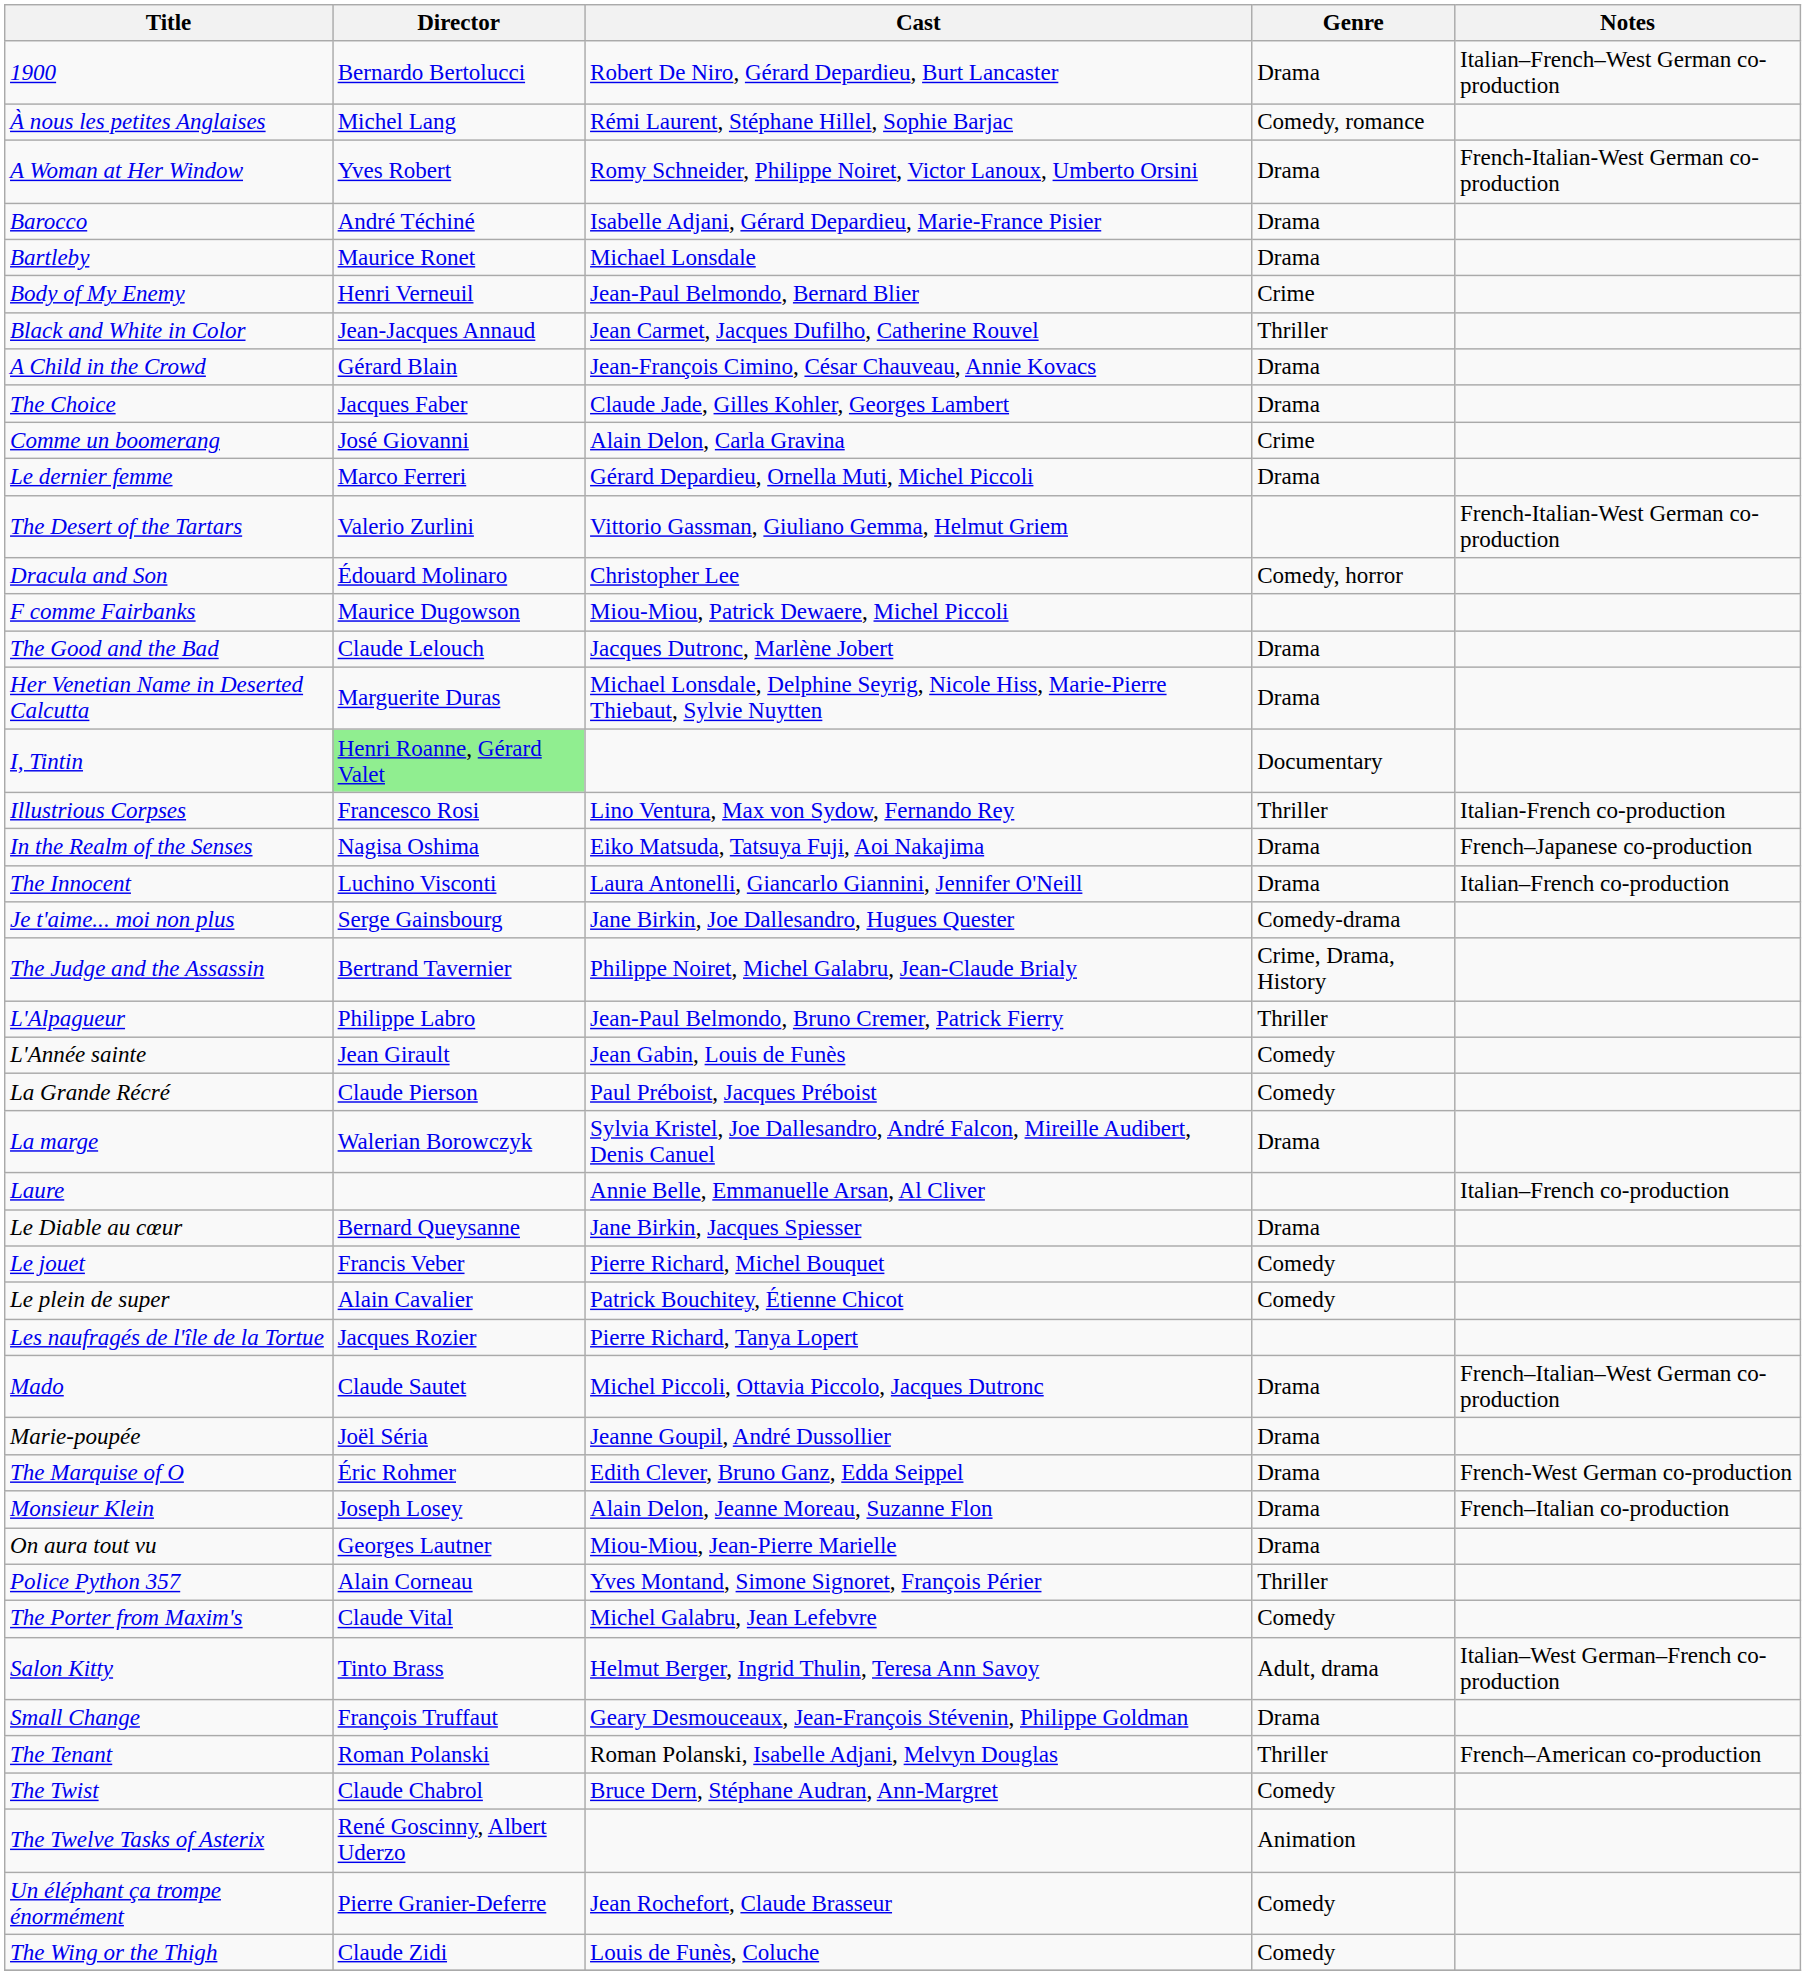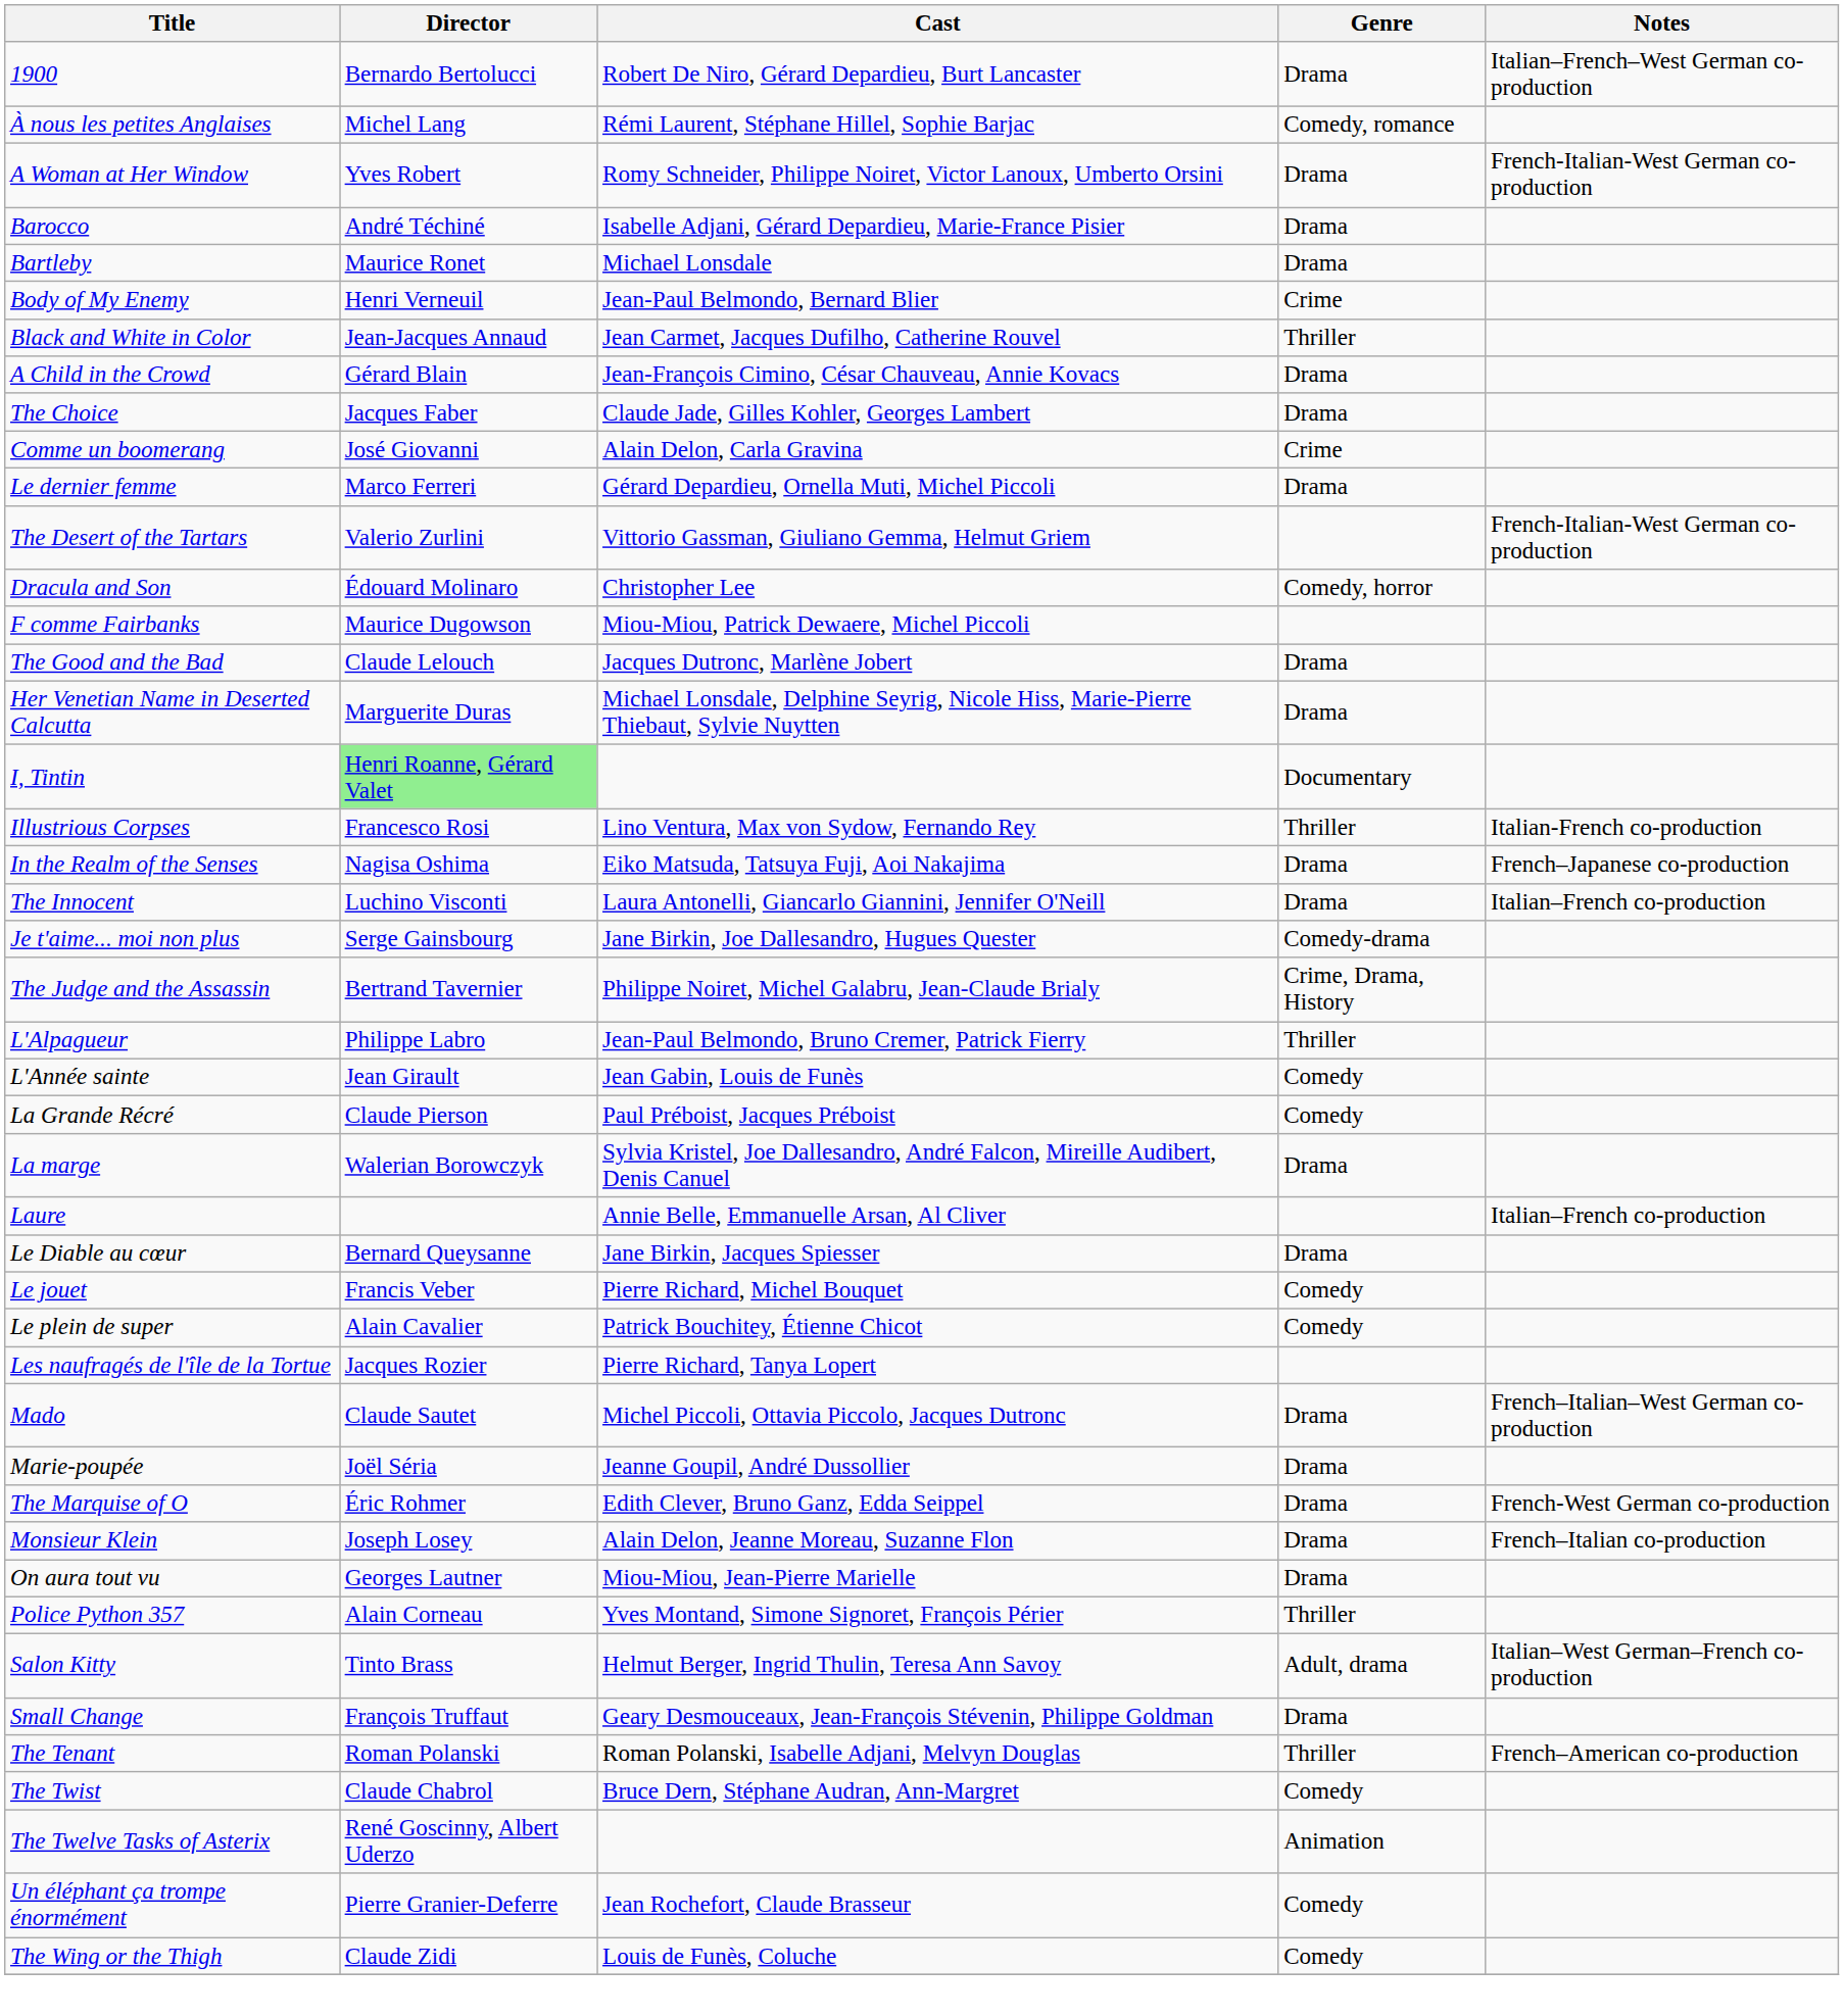- row: The Porter from Maxim's | Claude Vital | Michel Galabru, Jean Lefebvre | Comedy
